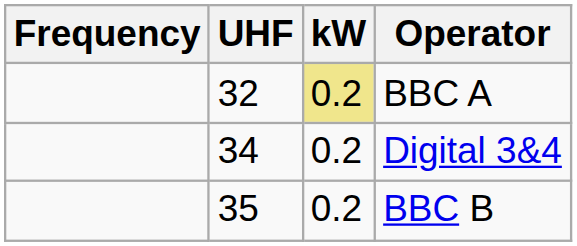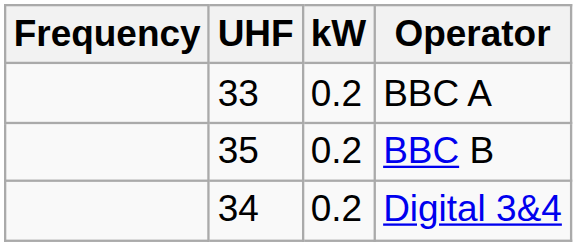BBC A | UHF: 32 -> 33
BBC A | kW: khaki background -> no background
rows swapped: Digital 3&4 <-> BBC B
